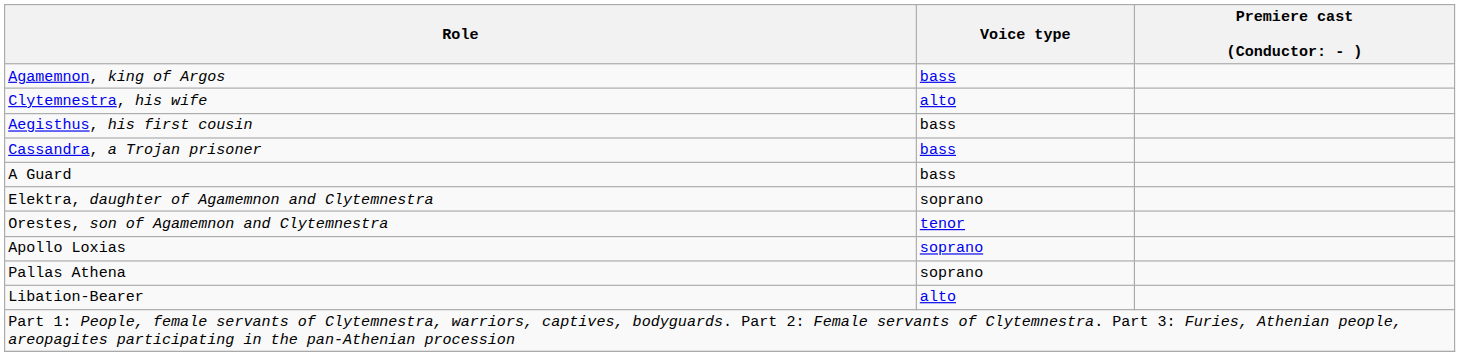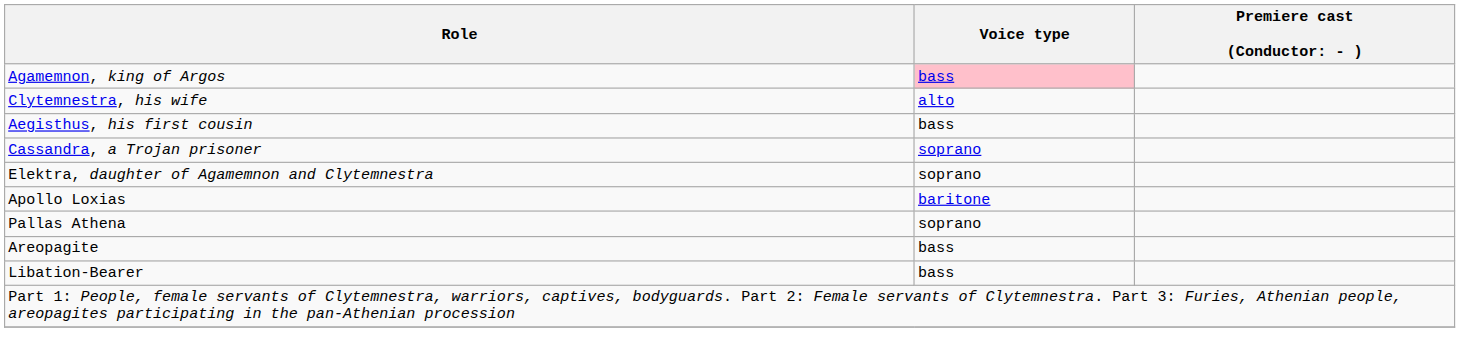Agamemnon, king of Argos | Voice type: no background -> pink background
Cassandra, a Trojan prisoner | Voice type: bass -> soprano
- row: A Guard | bass
- row: Orestes, son of Agamemnon and Clytemnestra | tenor
Apollo Loxias | Voice type: soprano -> baritone
+ row: Areopagite | bass
Libation-Bearer | Voice type: alto -> bass
